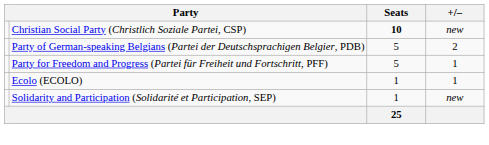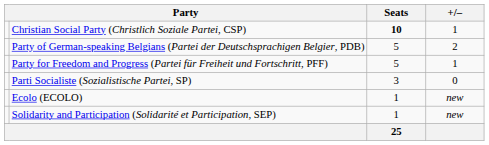Christian Social Party (Christlich Soziale Partei, CSP) | +/–: new -> 1
+ row: Parti Socialiste (Sozialistische Partei, SP) | 3 | 0
Ecolo (ECOLO) | +/–: 1 -> new
